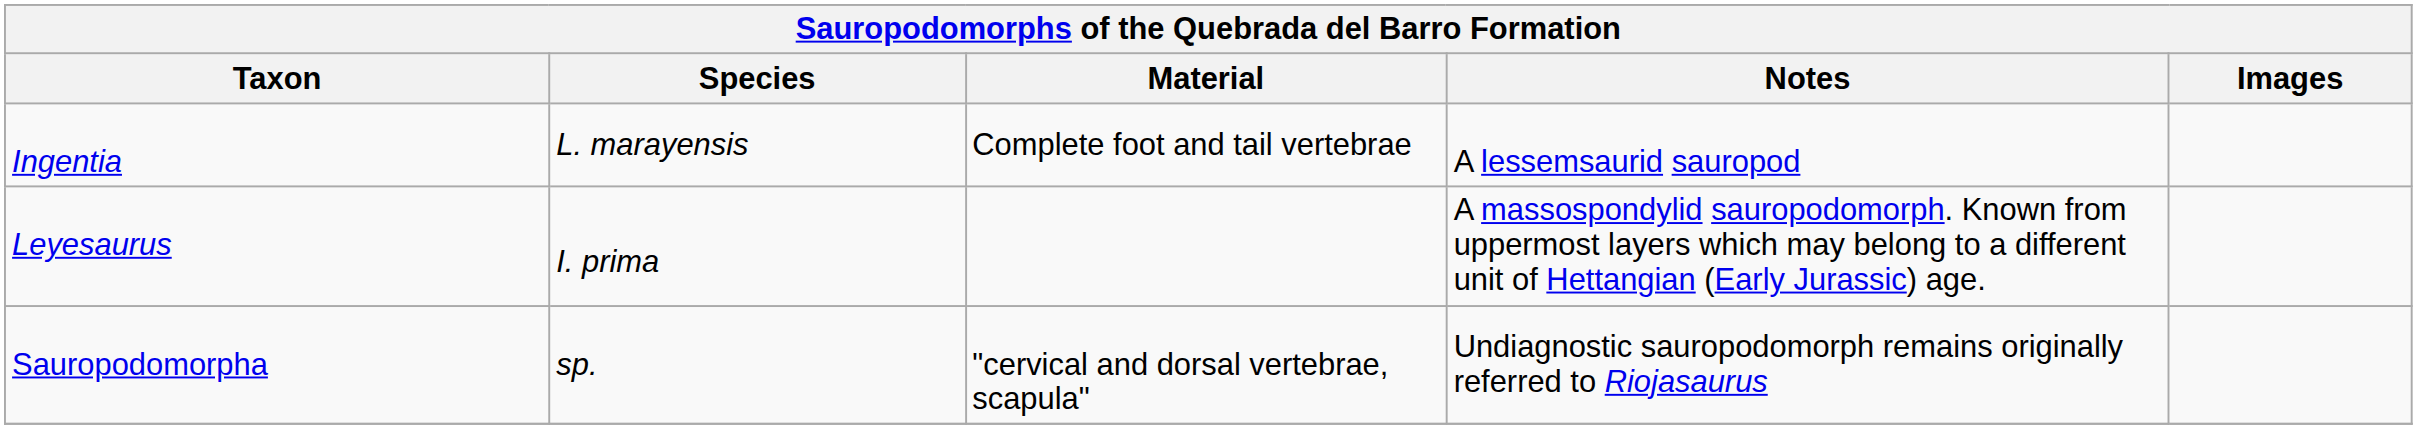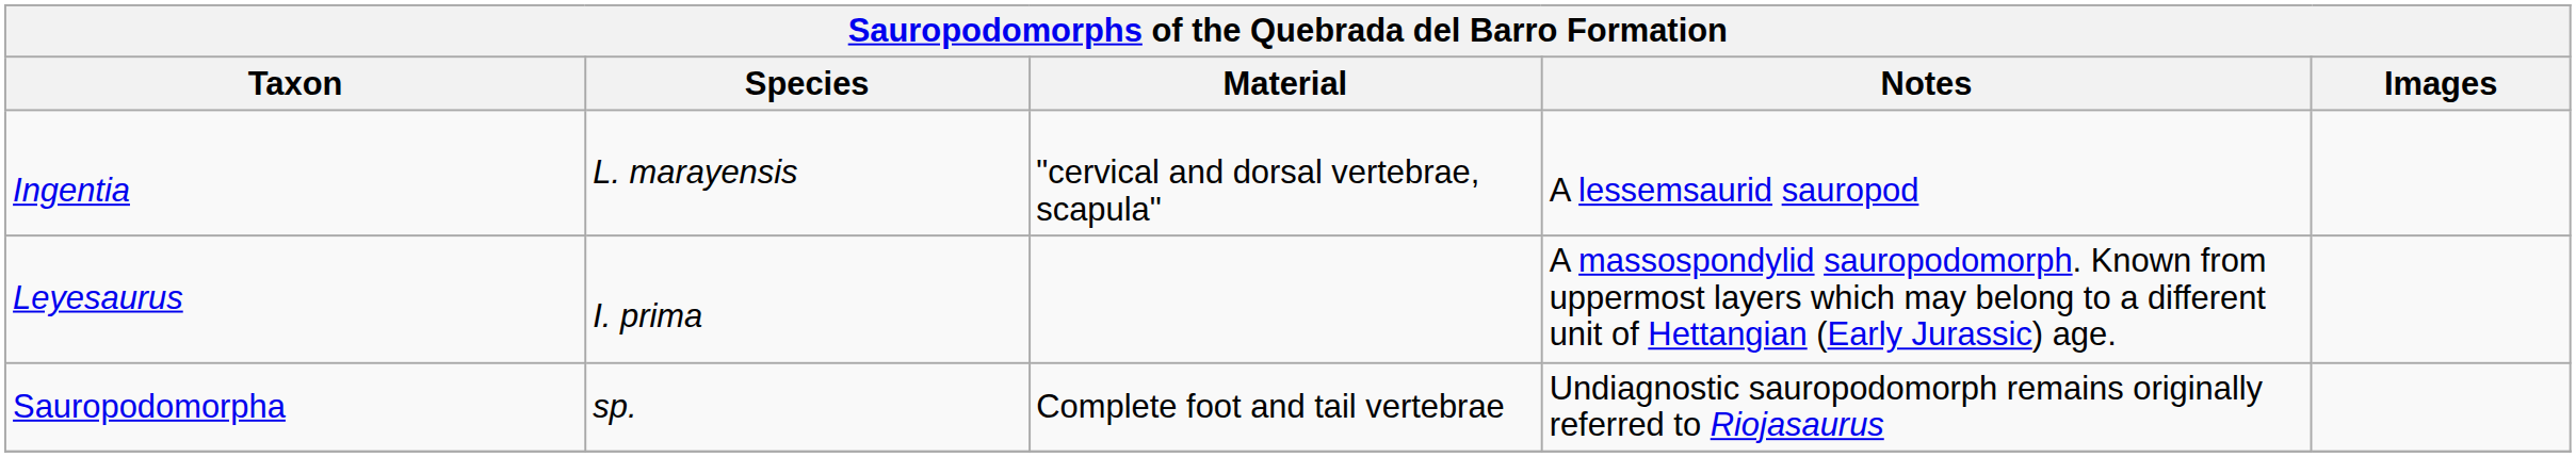Ingentia | Material: Complete foot and tail vertebrae -> "cervical and dorsal vertebrae, scapula"
Sauropodomorpha | Material: "cervical and dorsal vertebrae, scapula" -> Complete foot and tail vertebrae
